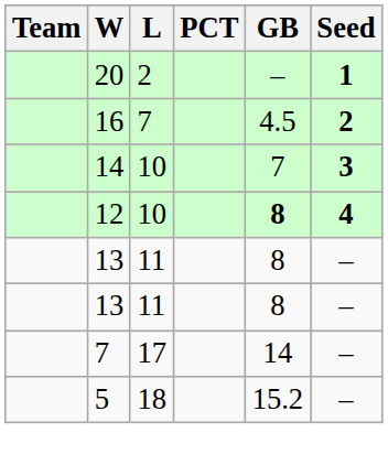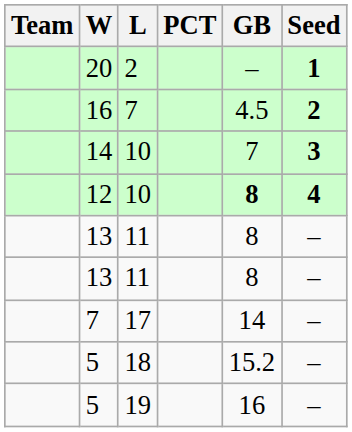+ row: 5 | 19 | 16 | –
